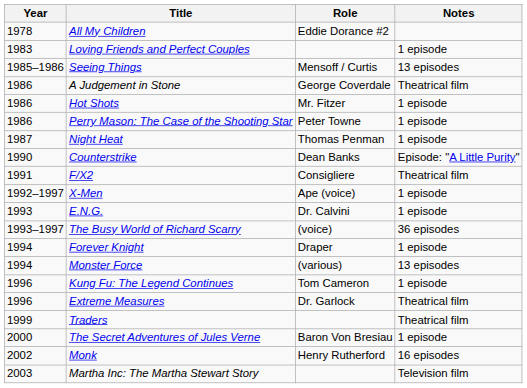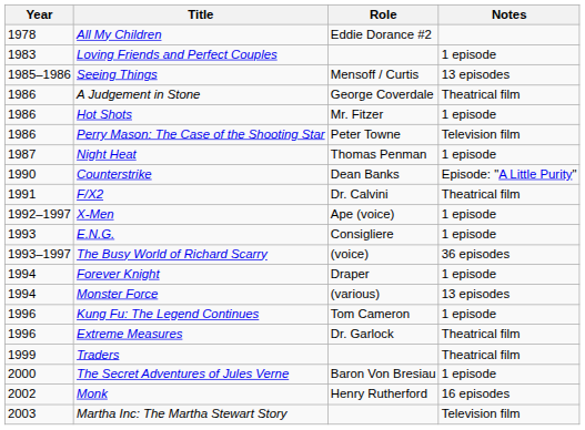Perry Mason: The Case of the Shooting Star | Notes: 1 episode -> Television film
F/X2 | Role: Consigliere -> Dr. Calvini
E.N.G. | Role: Dr. Calvini -> Consigliere
